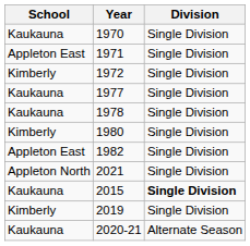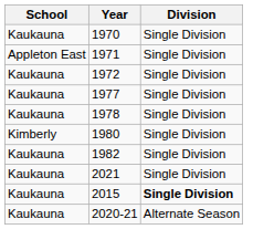1972 | School: Kimberly -> Kaukauna
1982 | School: Appleton East -> Kaukauna
2021 | School: Appleton North -> Kaukauna
- row: Kimberly | 2019 | Single Division
